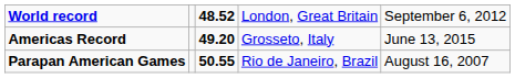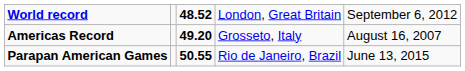Americas Record | column 5: June 13, 2015 -> August 16, 2007
Parapan American Games | column 5: August 16, 2007 -> June 13, 2015
